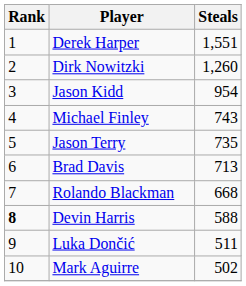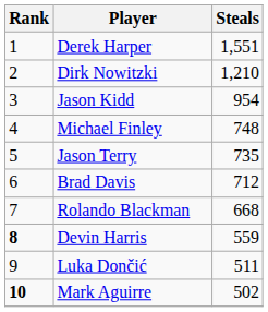Dirk Nowitzki | Steals: 1,260 -> 1,210
Michael Finley | Steals: 743 -> 748
Brad Davis | Steals: 713 -> 712
Devin Harris | Steals: 588 -> 559
Mark Aguirre | Rank: normal -> bold
